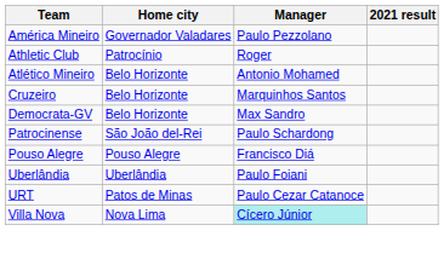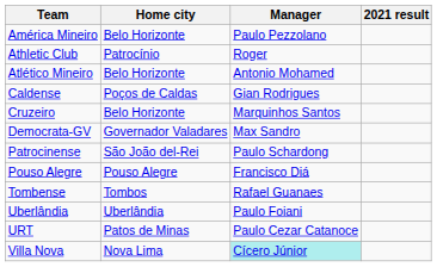América Mineiro | Home city: Governador Valadares -> Belo Horizonte
+ row: Caldense | Poços de Caldas | Gian Rodrigues
Democrata-GV | Home city: Belo Horizonte -> Governador Valadares
+ row: Tombense | Tombos | Rafael Guanaes
